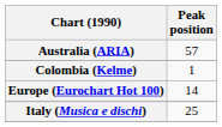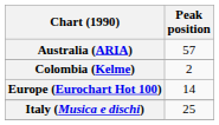Colombia (Kelme) | Peak position: 1 -> 2
